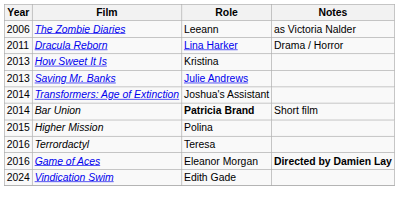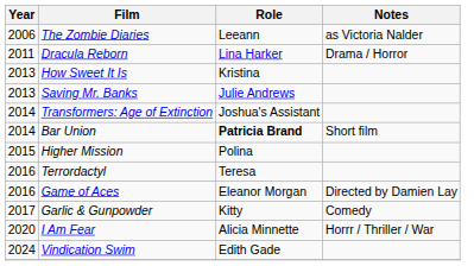Game of Aces | Notes: bold -> normal
+ row: 2017 | Garlic & Gunpowder | Kitty | Comedy
+ row: 2020 | I Am Fear | Alicia Minnette | Horrr / Thriller / War
